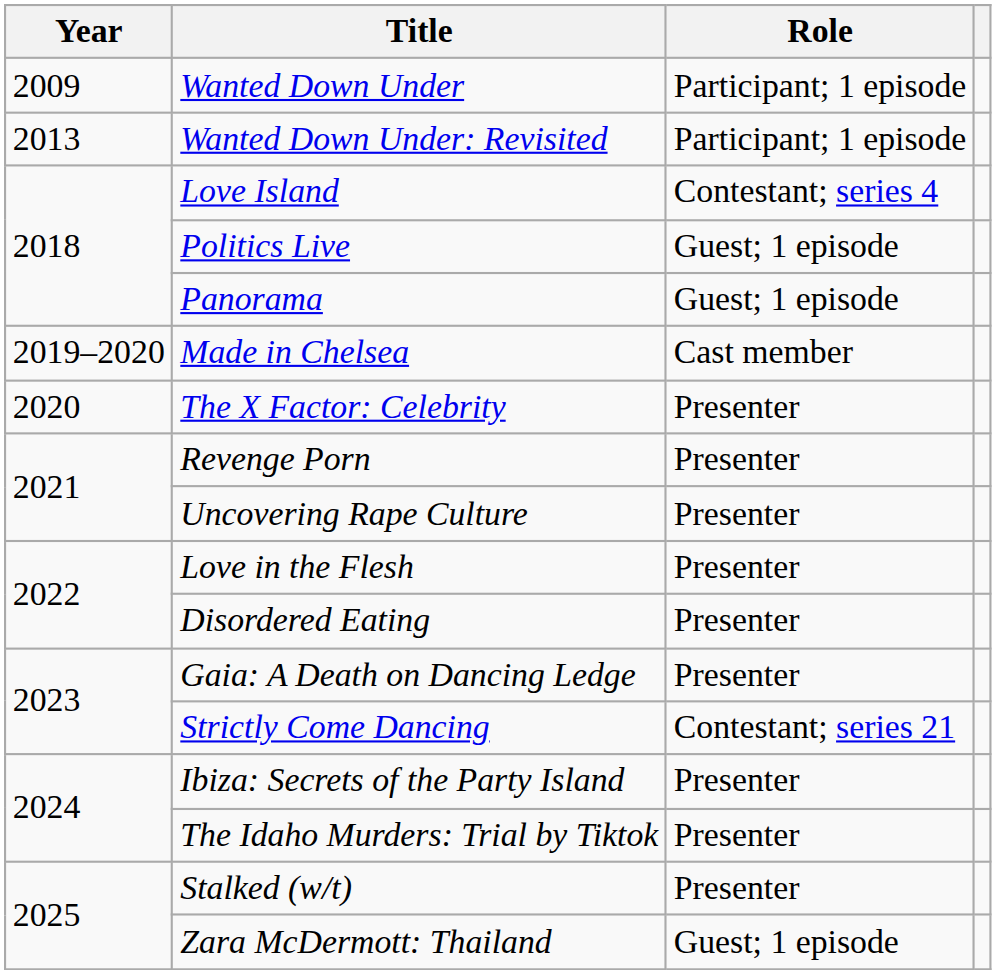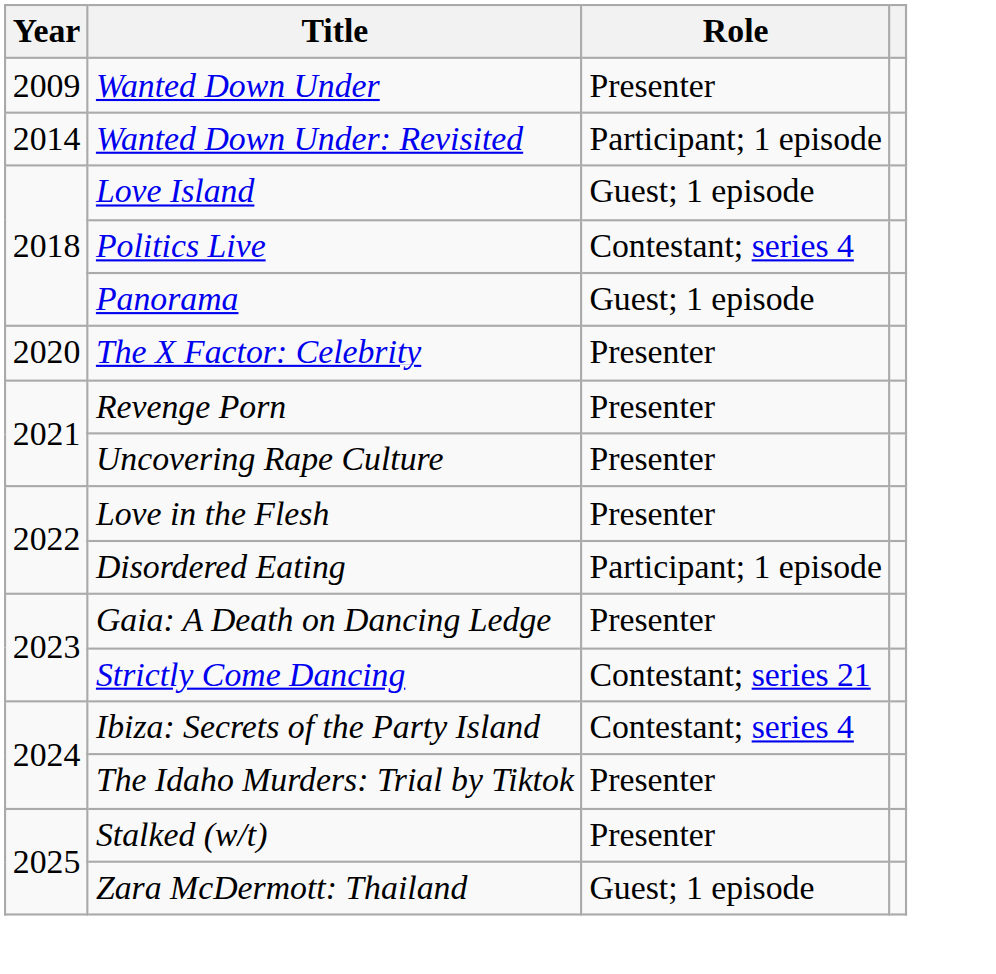Wanted Down Under | Role: Participant; 1 episode -> Presenter
Wanted Down Under: Revisited | Year: 2013 -> 2014
Love Island | Role: Contestant; series 4 -> Guest; 1 episode
Politics Live | Role: Guest; 1 episode -> Contestant; series 4
- row: 2019–2020 | Made in Chelsea | Cast member
Disordered Eating | Role: Presenter -> Participant; 1 episode
Ibiza: Secrets of the Party Island | Role: Presenter -> Contestant; series 4
